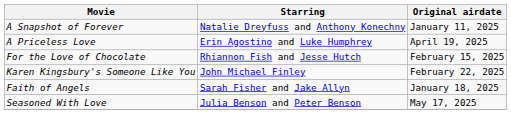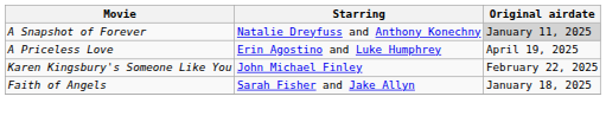A Snapshot of Forever | Original airdate: no background -> lightgrey background
- row: For the Love of Chocolate | Rhiannon Fish and Jesse Hutch | February 15, 2025
- row: Seasoned With Love | Julia Benson and Peter Benson | May 17, 2025
